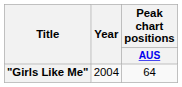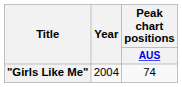"Girls Like Me" | Peak chart positions / AUS: 64 -> 74
